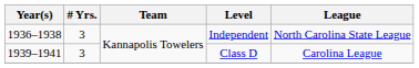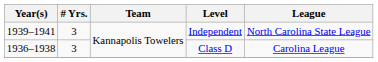Independent | Year(s): 1936–1938 -> 1939–1941
Class D | Year(s): 1939–1941 -> 1936–1938
